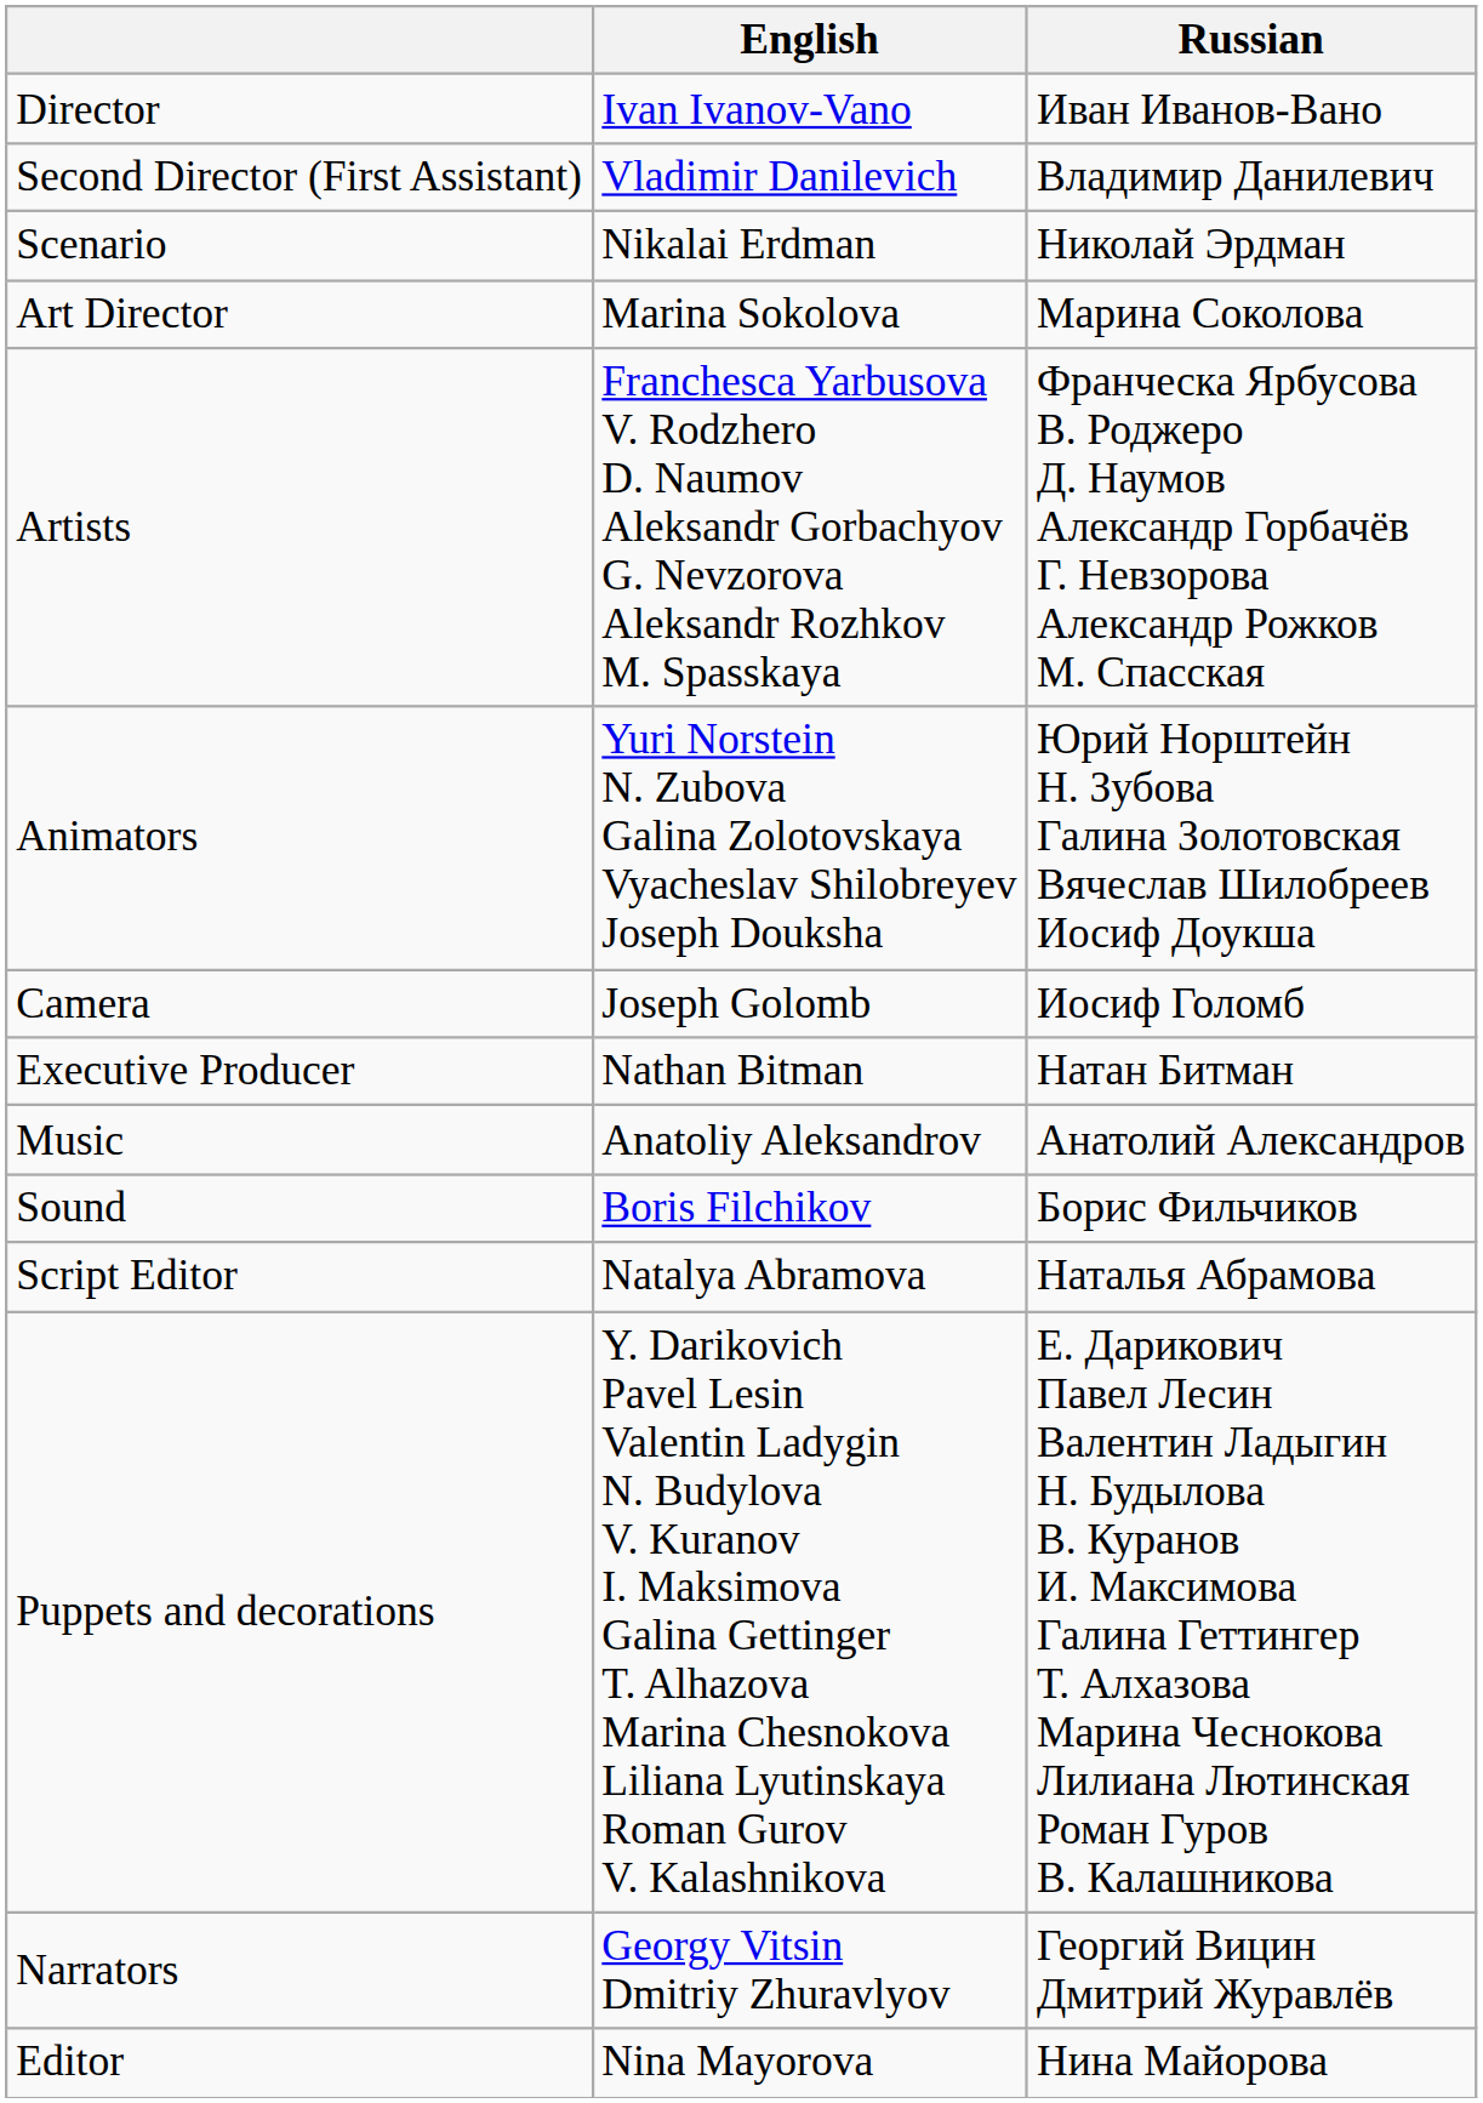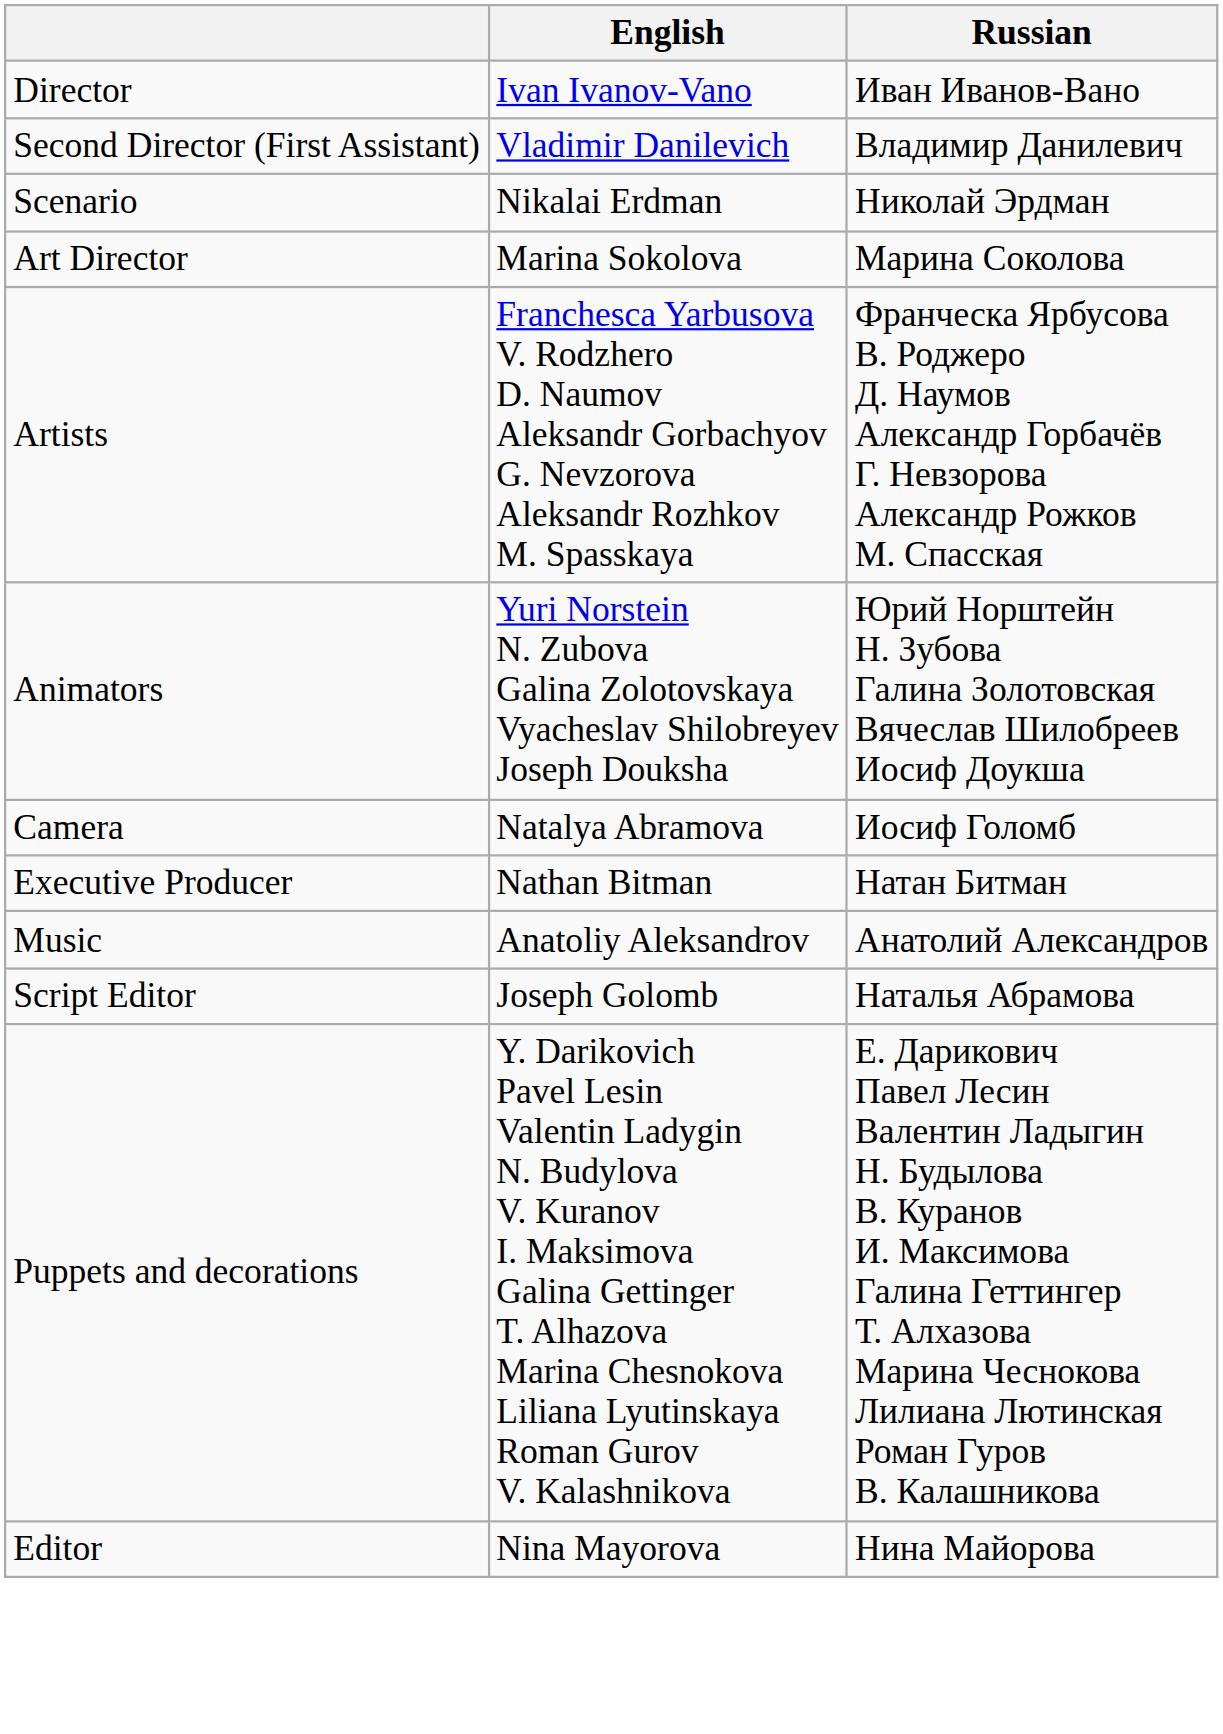Camera | English: Joseph Golomb -> Natalya Abramova
- row: Sound | Boris Filchikov | Борис Фильчиков
Script Editor | English: Natalya Abramova -> Joseph Golomb
- row: Narrators | Georgy Vitsin Dmitriy Zhuravlyov | Георгий Вицин Дмитрий Журавлёв
